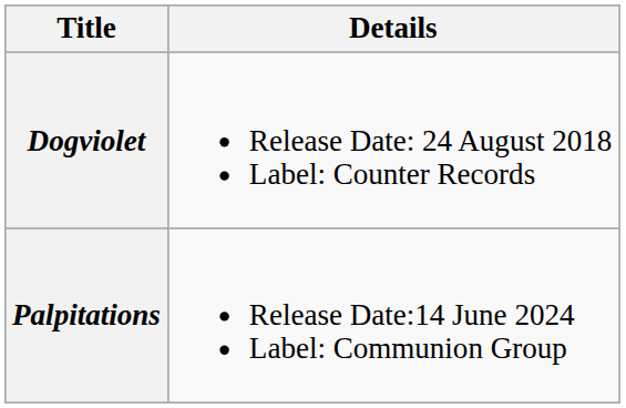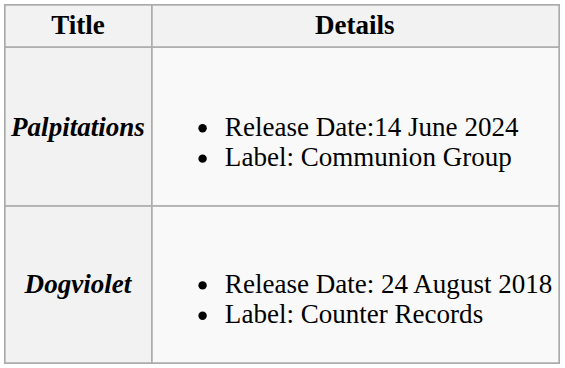rows swapped: Dogviolet <-> Palpitations
